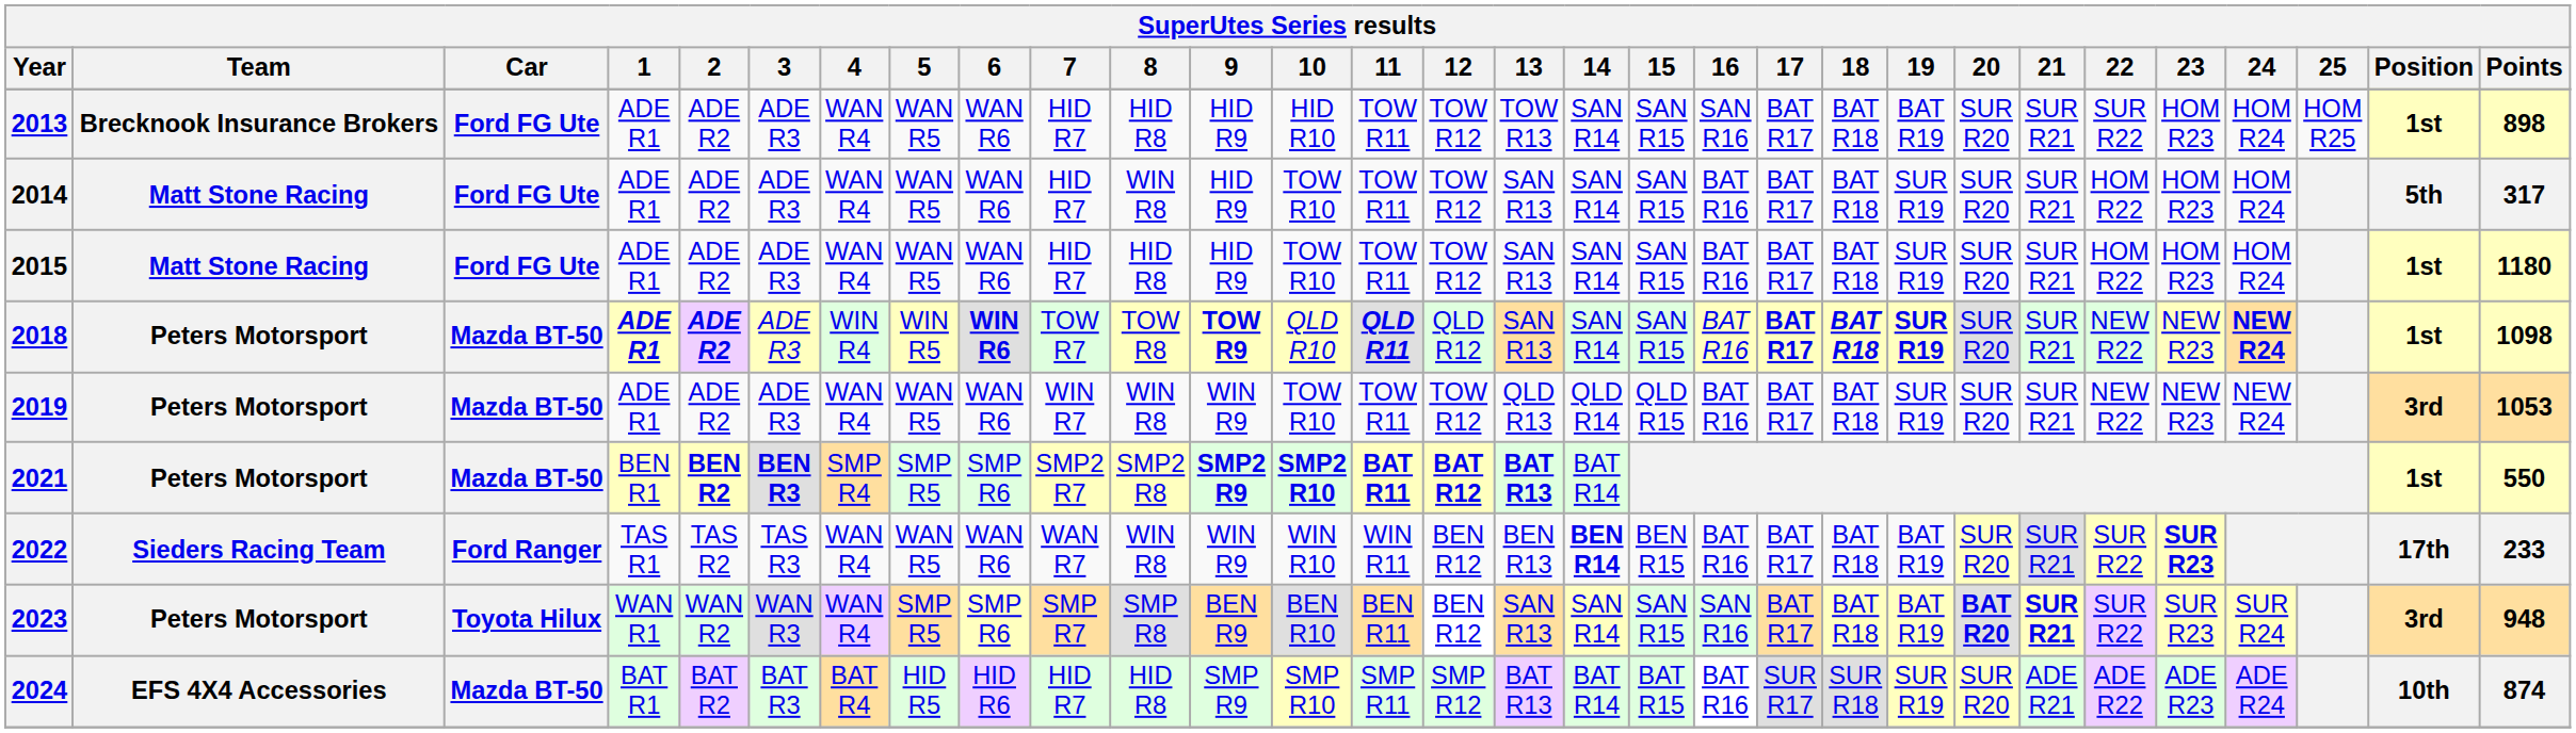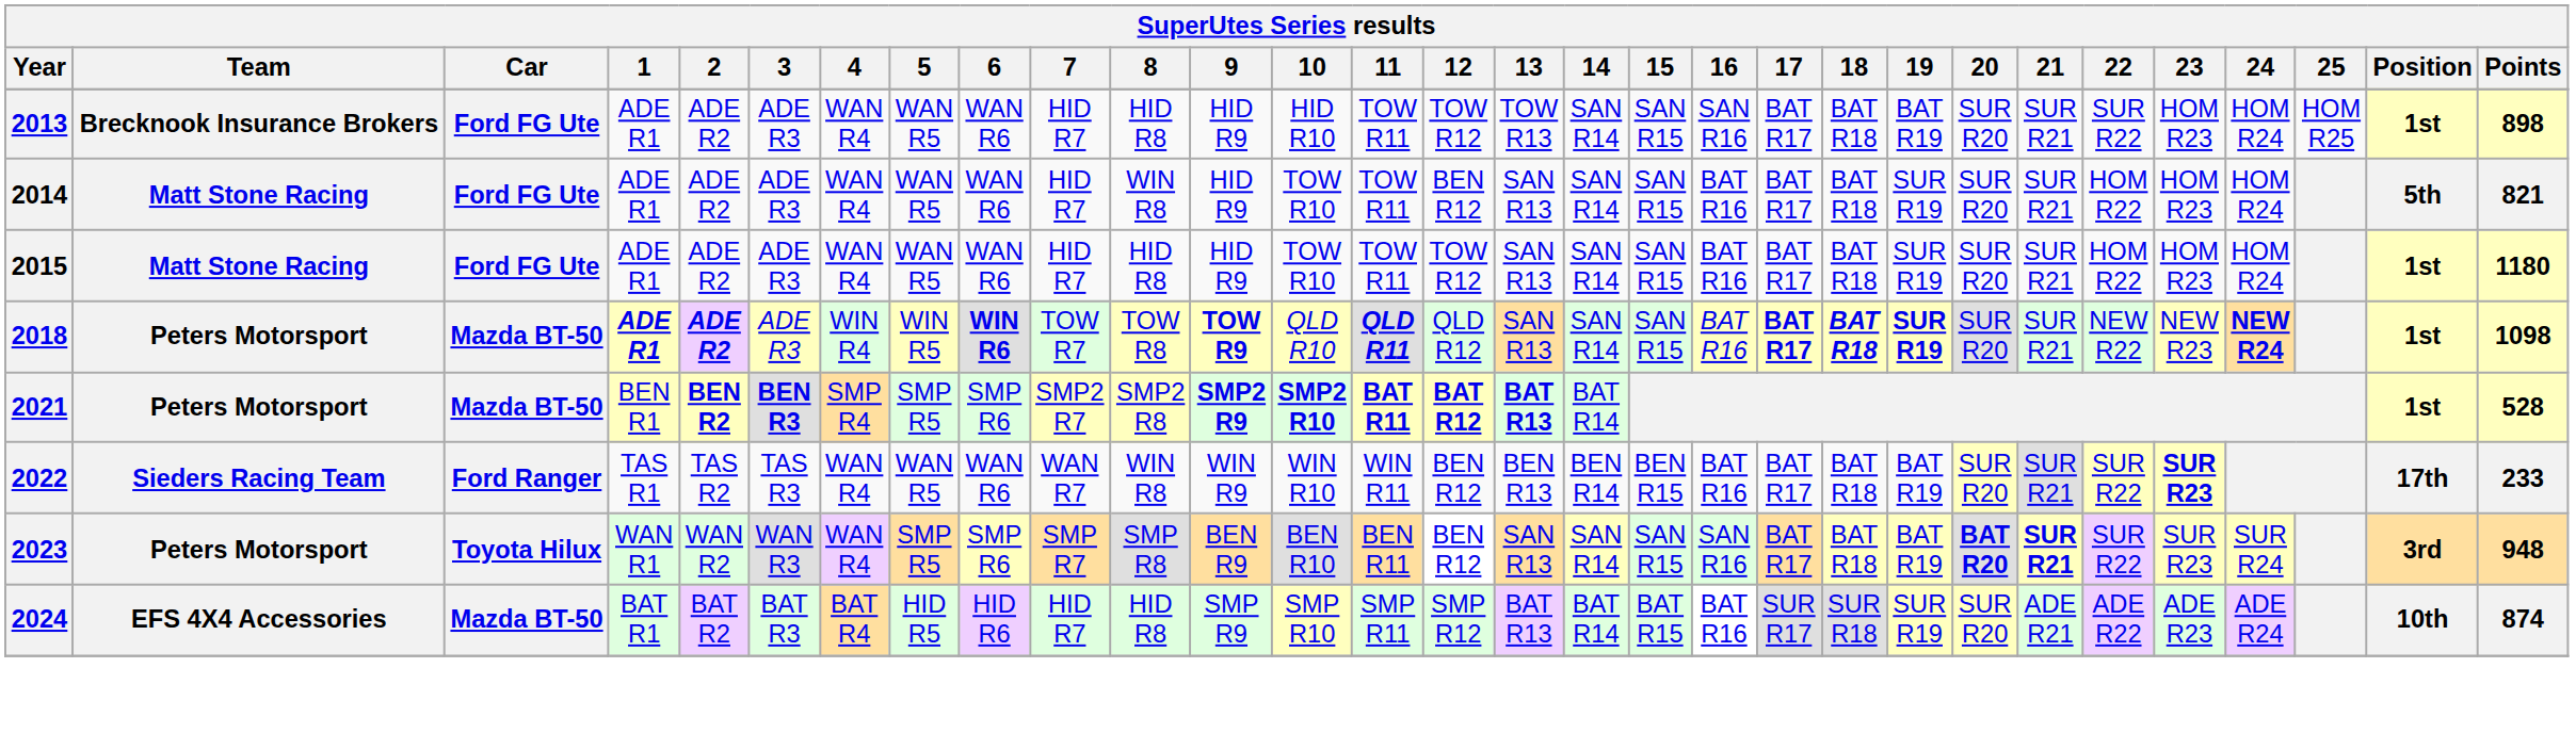2014 | 12: TOW R12 -> BEN R12
2014 | Points: 317 -> 821
- row: 2019 | Peters Motorsport | Mazda BT-50 | ADE R1 | ADE R2 | ADE R3 | WAN R4 | WAN R5 | WAN R6 | WIN R7 | WIN R8 | WIN R9 | TOW R10 | TOW R11 | TOW R12 | QLD R13 | QLD R14 | QLD R15 | BAT R16 | BAT R17 | BAT R18 | SUR R19 | SUR R20 | SUR R21 | NEW R22 | NEW R23 | NEW R24 | 3rd | 1053
2021 | Points: 550 -> 528
2022 | 14: bold -> normal
